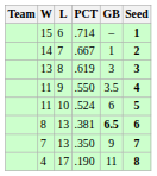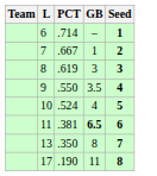- column: W | 15 | 14 | 13 | 11 | 11 | 8 | 7 | 4
.524 | GB: 6 -> 4
.381 | L: 13 -> 11
.350 | GB: 9 -> 8
